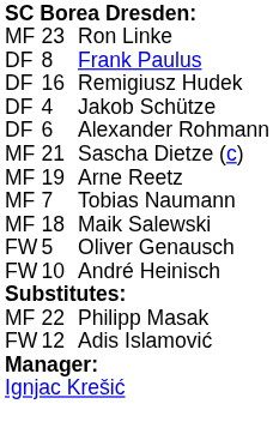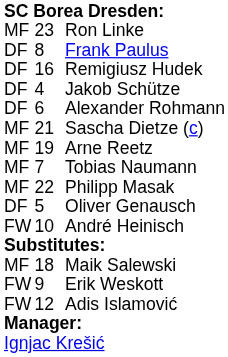rows swapped: Philipp Masak <-> Maik Salewski
Oliver Genausch | column 1: FW -> DF
+ row: FW | 9 | Erik Weskott
